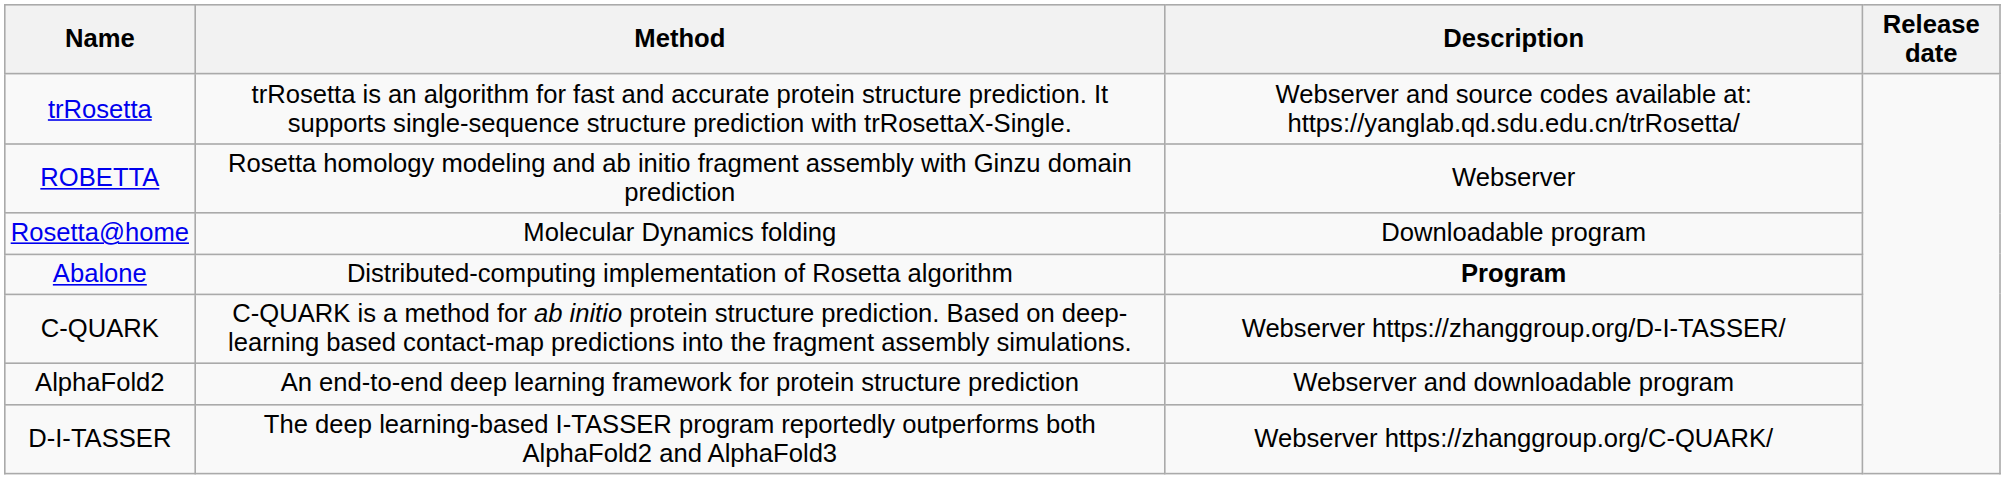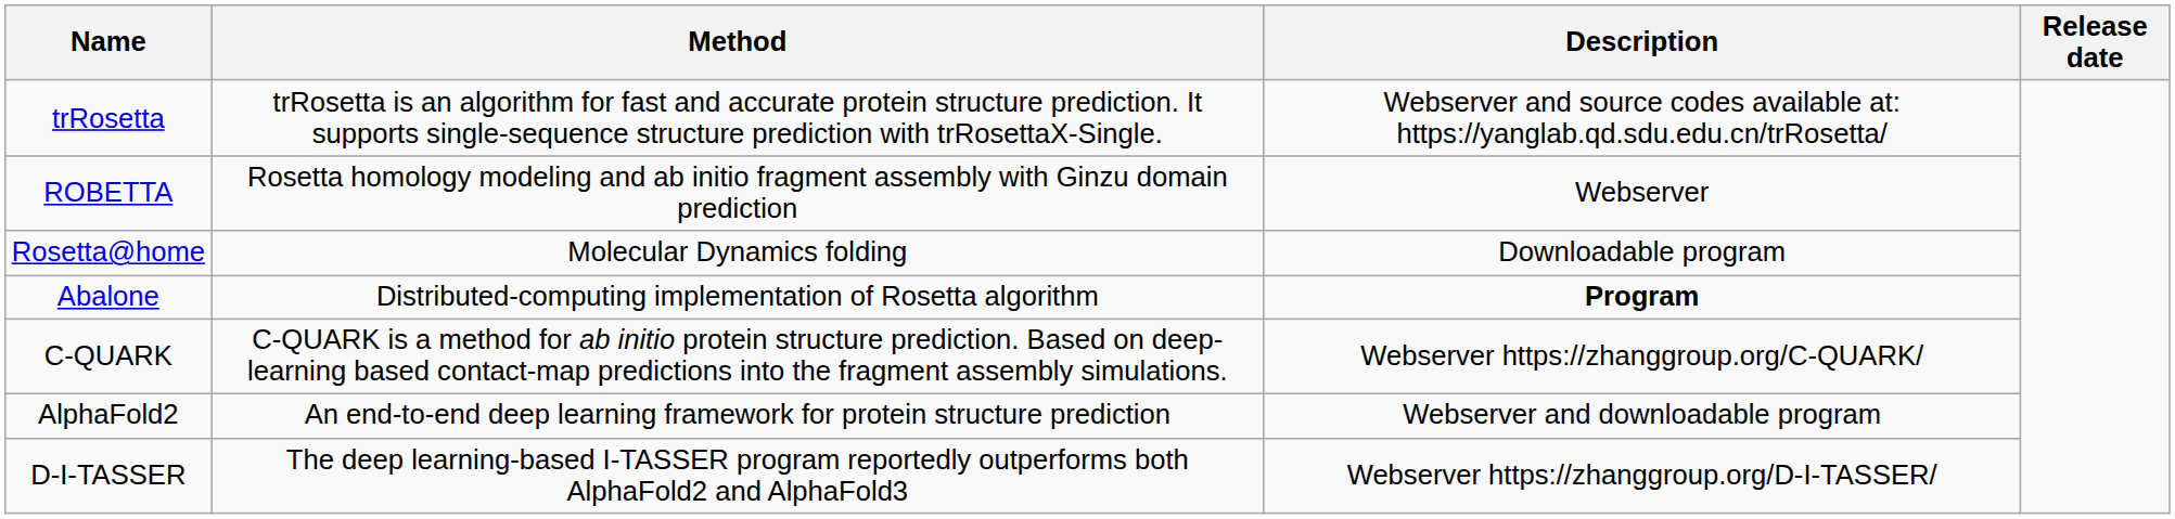C-QUARK | Description: Webserver https://zhanggroup.org/D-I-TASSER/ -> Webserver https://zhanggroup.org/C-QUARK/
D-I-TASSER | Description: Webserver https://zhanggroup.org/C-QUARK/ -> Webserver https://zhanggroup.org/D-I-TASSER/
